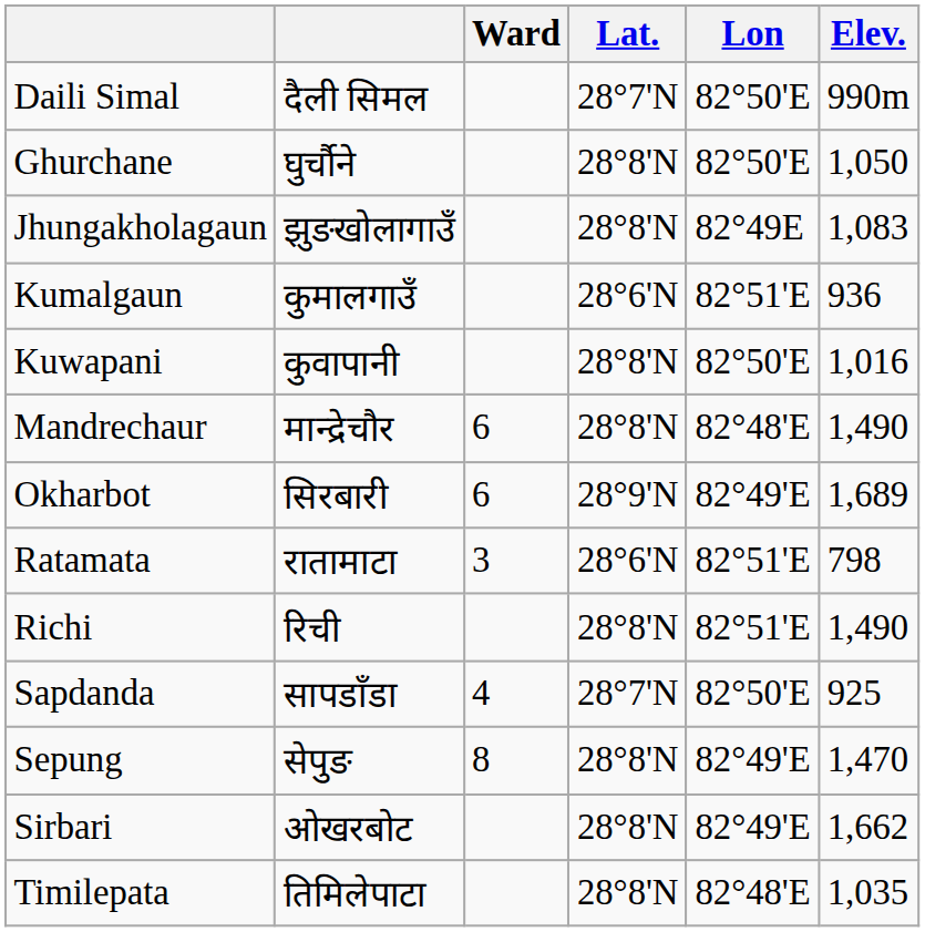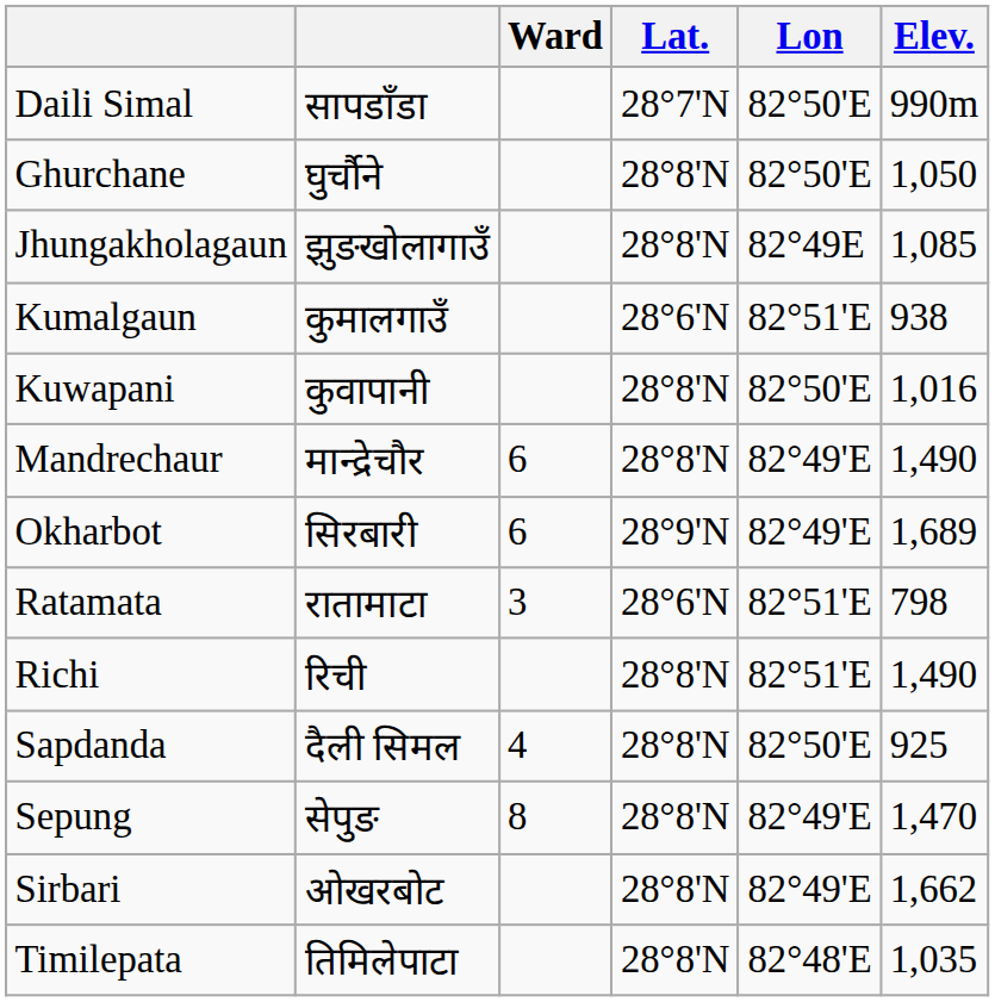Daili Simal | column 2: दैली सिमल -> सापडाँडा
Jhungakholagaun | Elev.: 1,083 -> 1,085
Kumalgaun | Elev.: 936 -> 938
Mandrechaur | Lon: 82°48'E -> 82°49'E
Sapdanda | column 2: सापडाँडा -> दैली सिमल
Sapdanda | Lat.: 28°7'N -> 28°8'N
